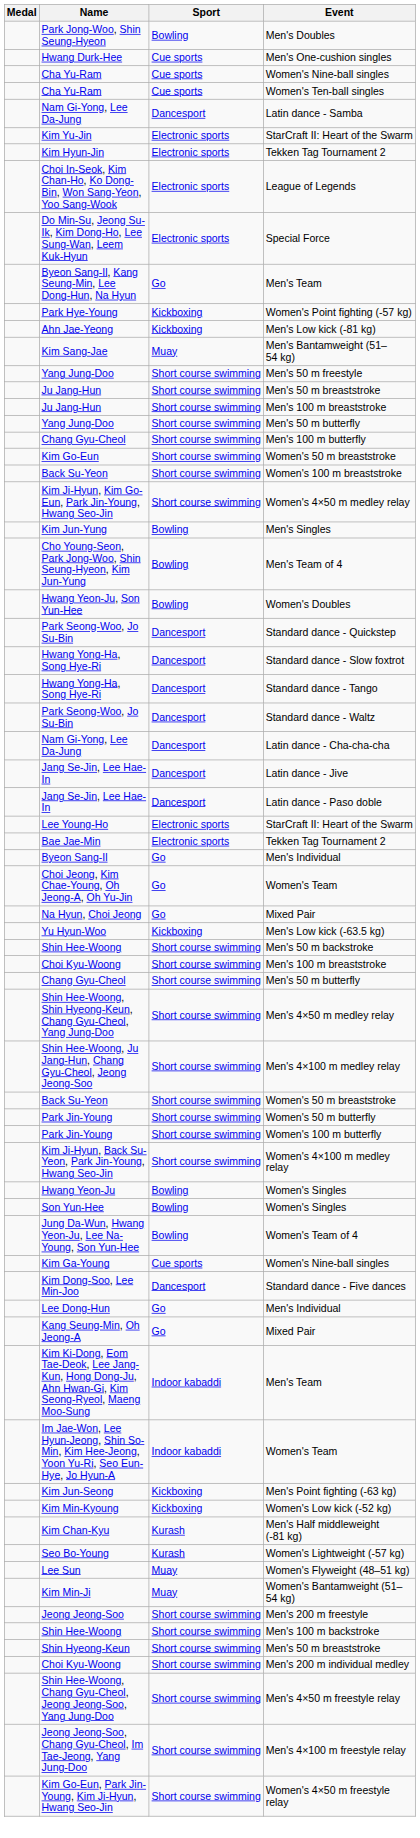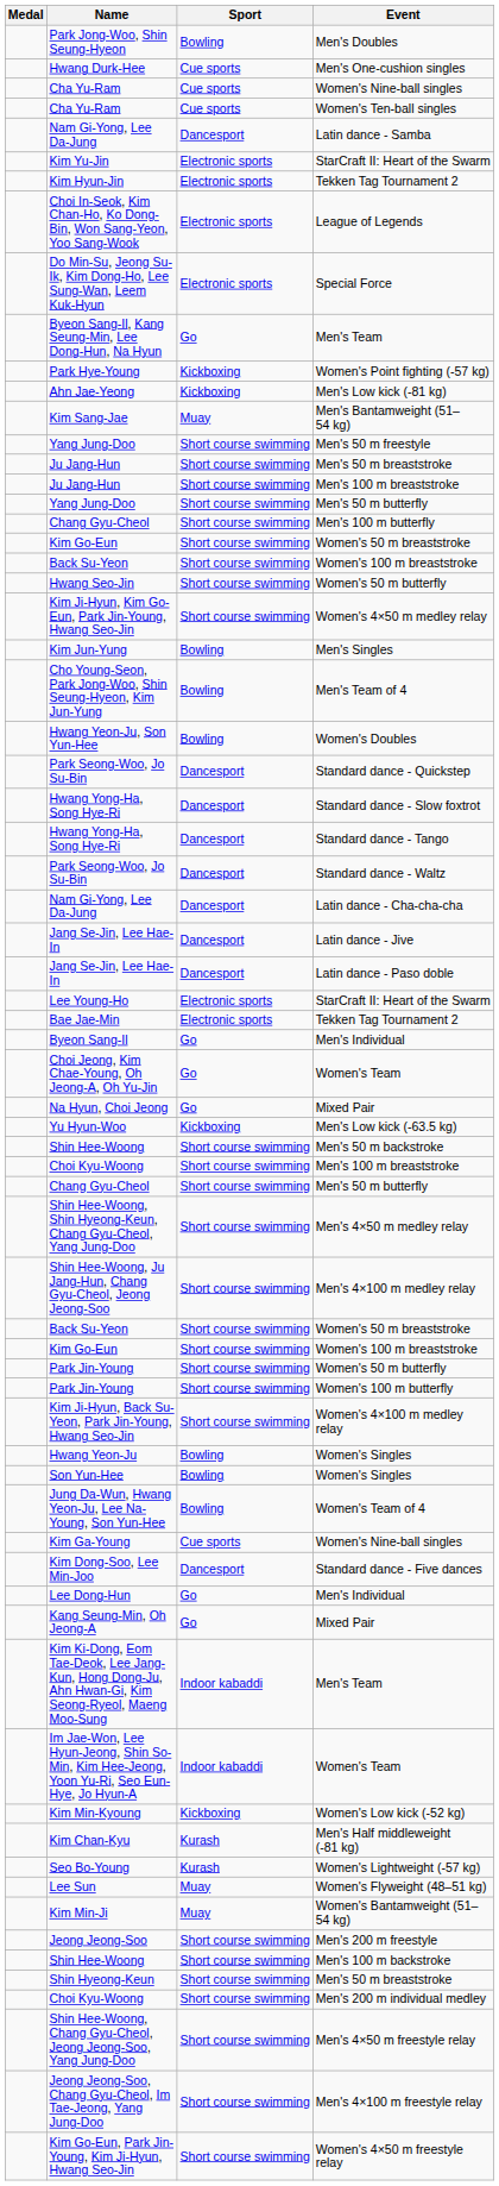+ row: Hwang Seo-Jin | Short course swimming | Women's 50 m butterfly
+ row: Kim Go-Eun | Short course swimming | Women's 100 m breaststroke
- row: Kim Jun-Seong | Kickboxing | Men's Point fighting (-63 kg)
